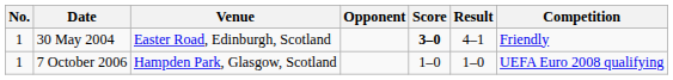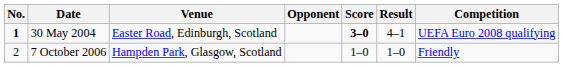30 May 2004 | No.: normal -> bold
30 May 2004 | Competition: Friendly -> UEFA Euro 2008 qualifying
7 October 2006 | No.: 1 -> 2
7 October 2006 | Competition: UEFA Euro 2008 qualifying -> Friendly
